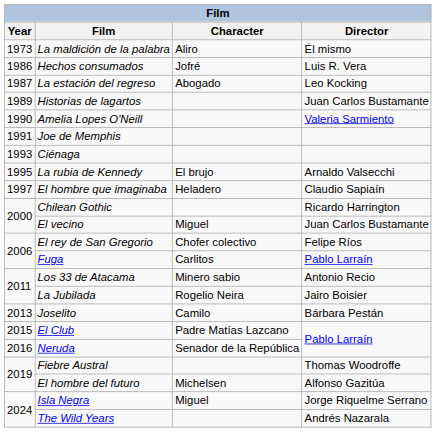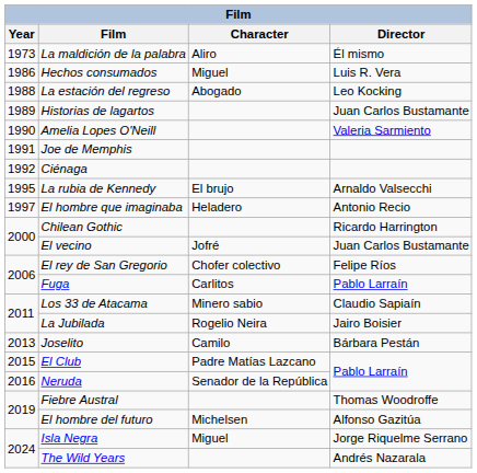Hechos consumados | Character: Jofré -> Miguel
La estación del regreso | Year: 1987 -> 1988
Ciénaga | Year: 1993 -> 1992
El hombre que imaginaba | Director: Claudio Sapiaín -> Antonio Recio
El vecino | Character: Miguel -> Jofré
Los 33 de Atacama | Director: Antonio Recio -> Claudio Sapiaín
